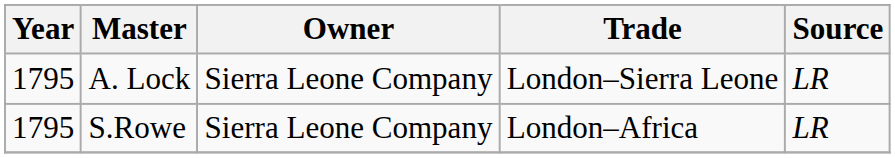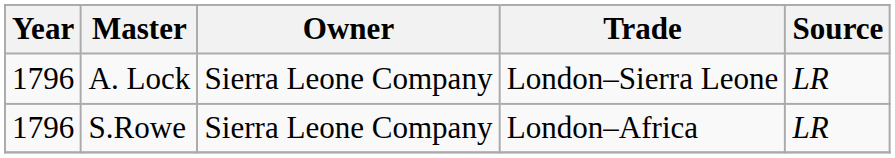A. Lock | Year: 1795 -> 1796
S.Rowe | Year: 1795 -> 1796
